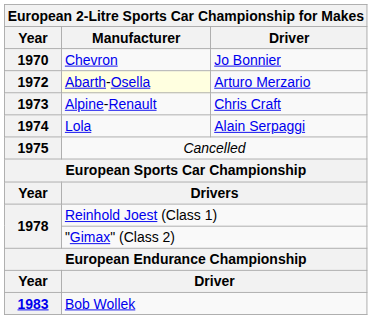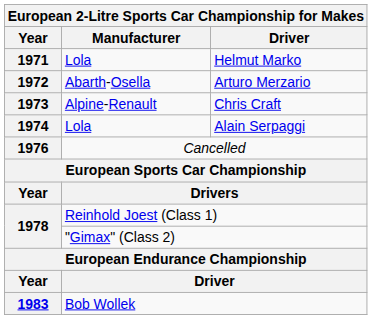- row: 1970 | Chevron | Jo Bonnier
+ row: 1971 | Lola | Helmut Marko
Arturo Merzario | Manufacturer: lightyellow background -> no background
Cancelled | Year: 1975 -> 1976
